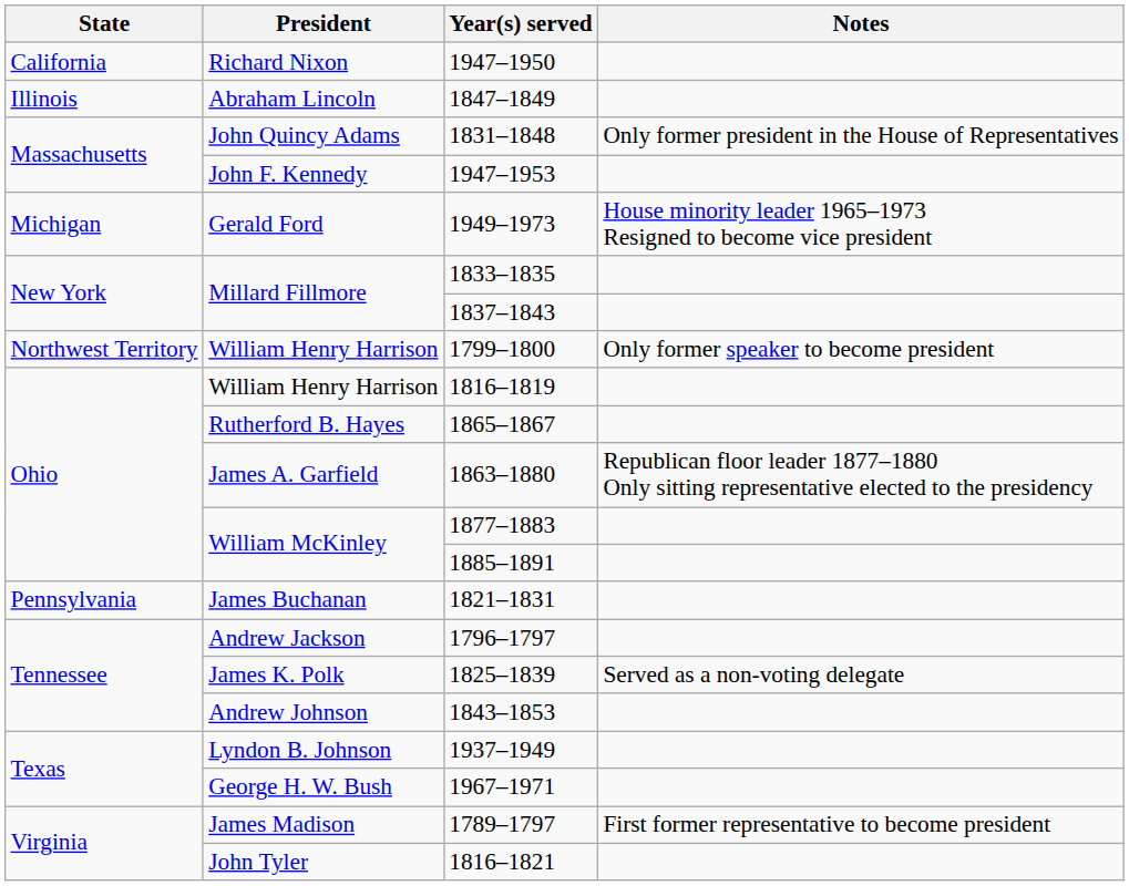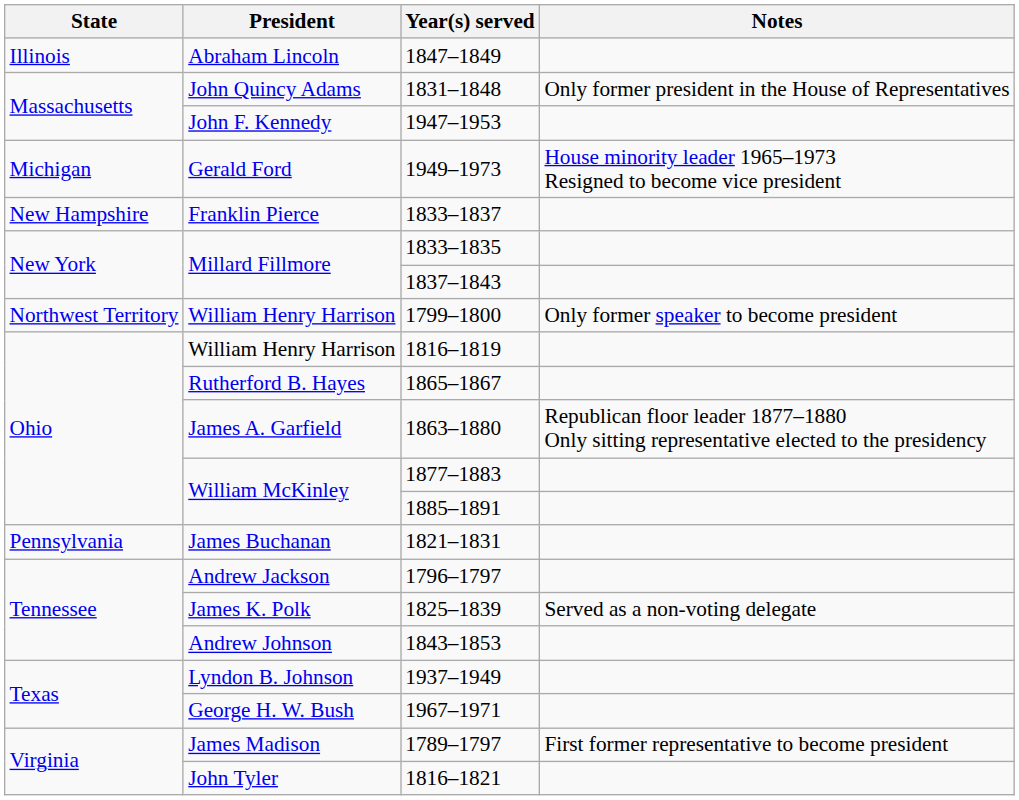- row: California | Richard Nixon | 1947–1950
+ row: New Hampshire | Franklin Pierce | 1833–1837
